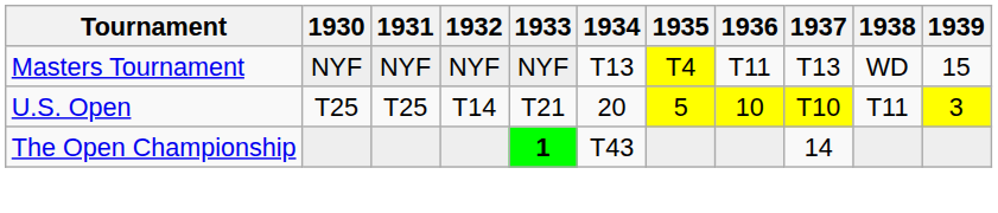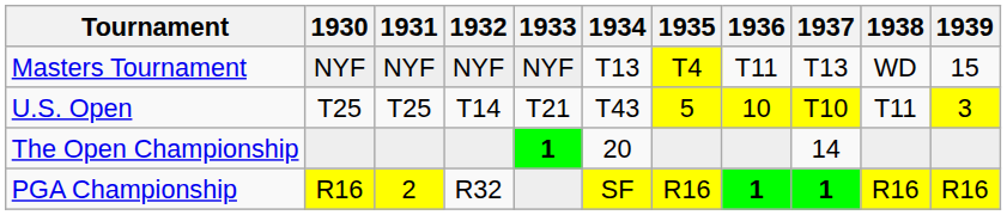U.S. Open | 1934: 20 -> T43
The Open Championship | 1934: T43 -> 20
+ row: PGA Championship | R16 | 2 | R32 | SF | R16 | 1 | 1 | R16 | R16
